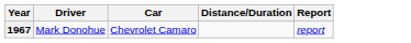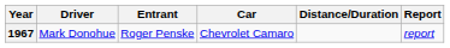+ column: Entrant | Roger Penske
